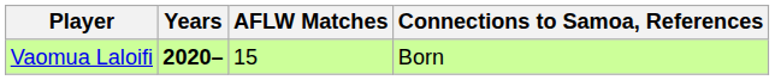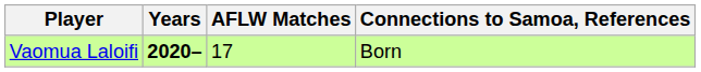Vaomua Laloifi | AFLW Matches: 15 -> 17
